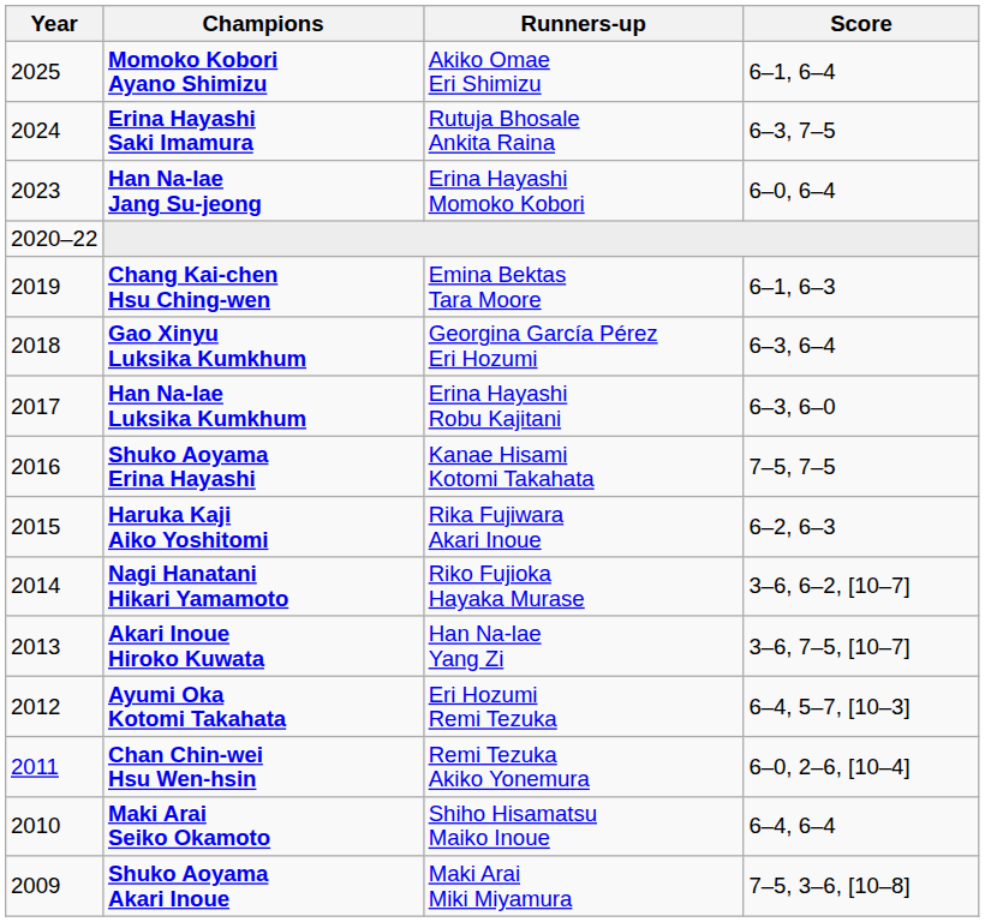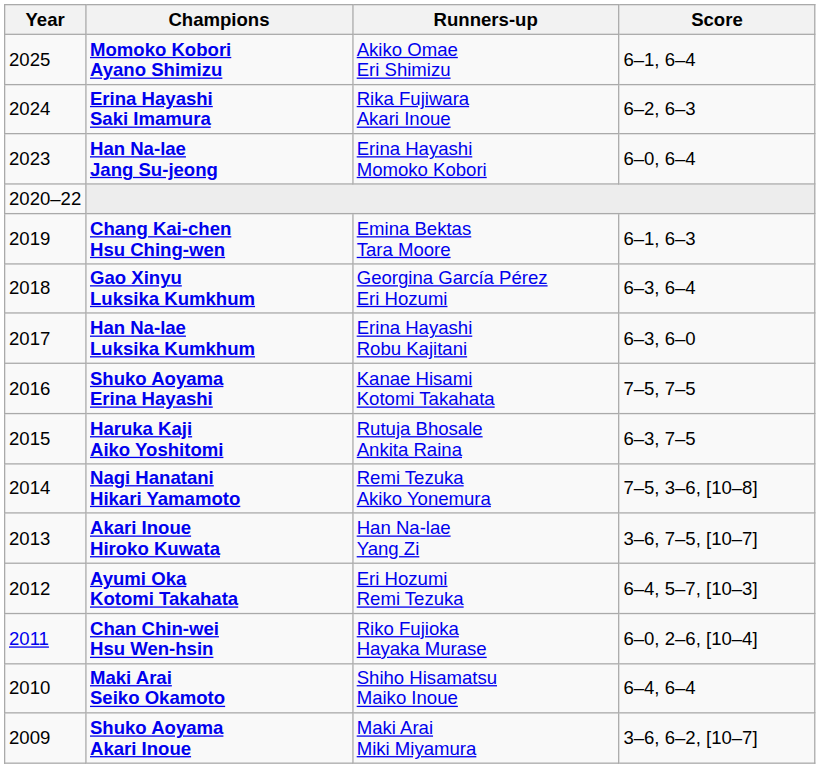Erina Hayashi Saki Imamura | Runners-up: Rutuja Bhosale Ankita Raina -> Rika Fujiwara Akari Inoue
Erina Hayashi Saki Imamura | Score: 6–3, 7–5 -> 6–2, 6–3
Haruka Kaji Aiko Yoshitomi | Runners-up: Rika Fujiwara Akari Inoue -> Rutuja Bhosale Ankita Raina
Haruka Kaji Aiko Yoshitomi | Score: 6–2, 6–3 -> 6–3, 7–5
Nagi Hanatani Hikari Yamamoto | Runners-up: Riko Fujioka Hayaka Murase -> Remi Tezuka Akiko Yonemura
Nagi Hanatani Hikari Yamamoto | Score: 3–6, 6–2, [10–7] -> 7–5, 3–6, [10–8]
Chan Chin-wei Hsu Wen-hsin | Runners-up: Remi Tezuka Akiko Yonemura -> Riko Fujioka Hayaka Murase
Shuko Aoyama Akari Inoue | Score: 7–5, 3–6, [10–8] -> 3–6, 6–2, [10–7]
